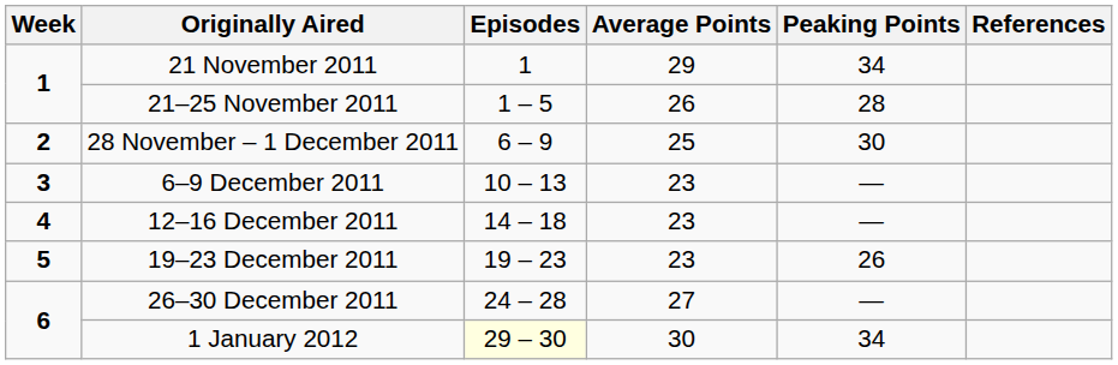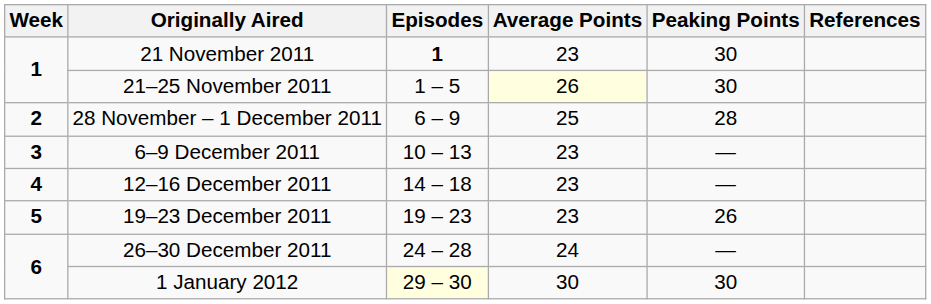21 November 2011 | Episodes: normal -> bold
21 November 2011 | Average Points: 29 -> 23
21 November 2011 | Peaking Points: 34 -> 30
21–25 November 2011 | Average Points: no background -> lightyellow background
21–25 November 2011 | Peaking Points: 28 -> 30
28 November – 1 December 2011 | Peaking Points: 30 -> 28
26–30 December 2011 | Average Points: 27 -> 24
1 January 2012 | Peaking Points: 34 -> 30
